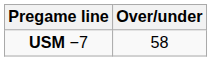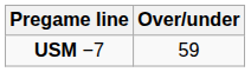USM −7 | Over/under: 58 -> 59
